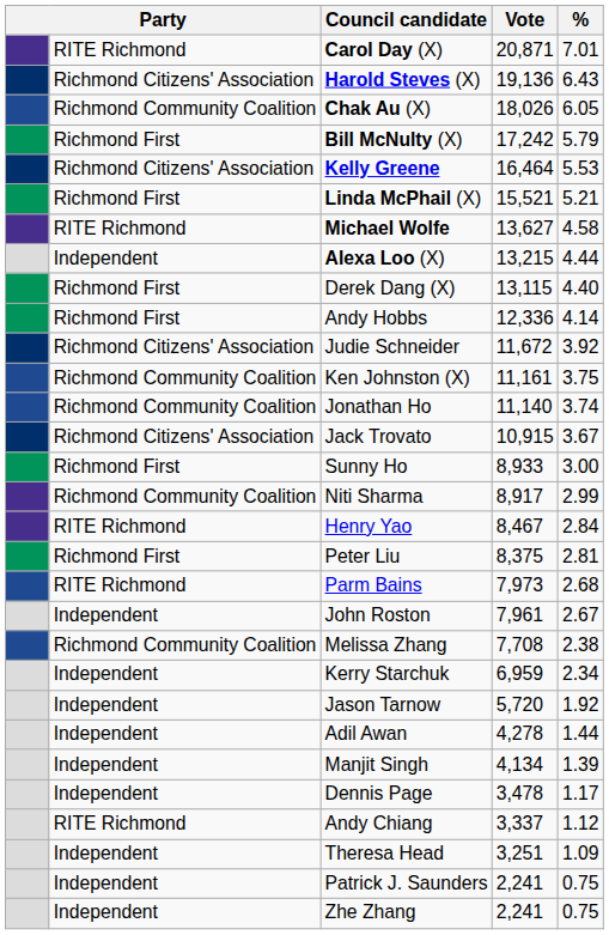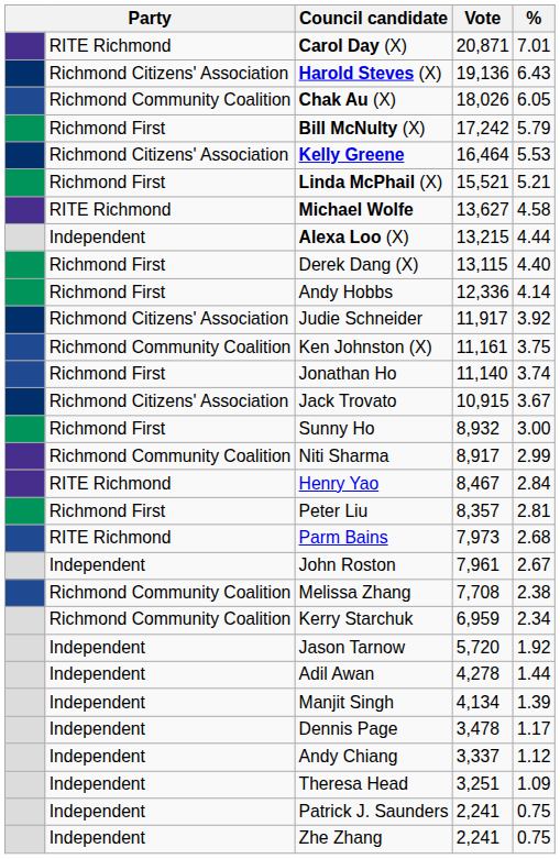Judie Schneider | Vote: 11,672 -> 11,917
Jonathan Ho | column 2: Richmond Community Coalition -> Richmond First
Sunny Ho | Vote: 8,933 -> 8,932
Peter Liu | Vote: 8,375 -> 8,357
Kerry Starchuk | column 2: Independent -> Richmond Community Coalition
Andy Chiang | column 2: RITE Richmond -> Independent
